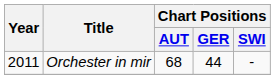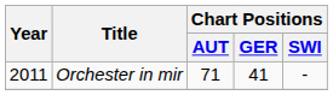Orchester in mir | Chart Positions / AUT: 68 -> 71
Orchester in mir | Chart Positions / GER: 44 -> 41
